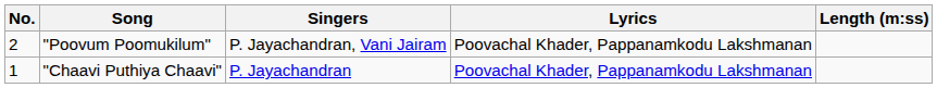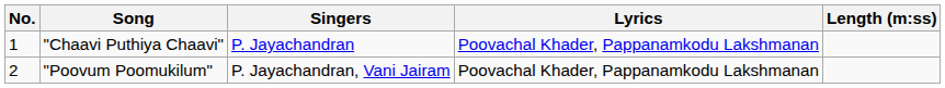rows swapped: "Chaavi Puthiya Chaavi" <-> "Poovum Poomukilum"
